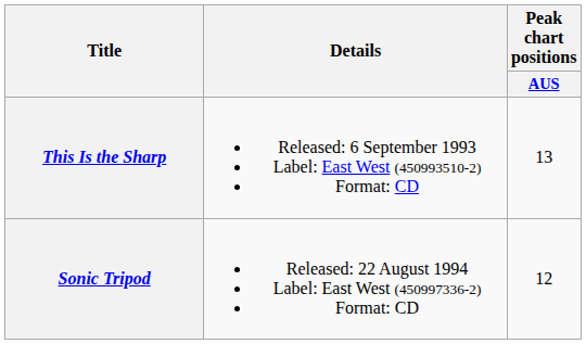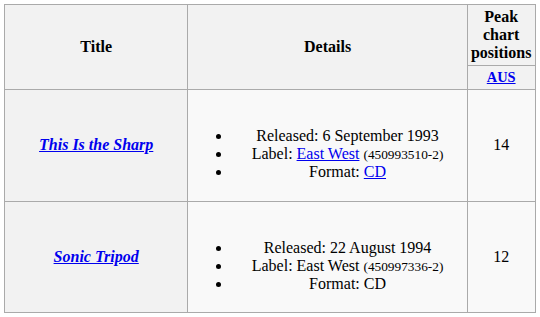This Is the Sharp | Peak chart positions / AUS: 13 -> 14
